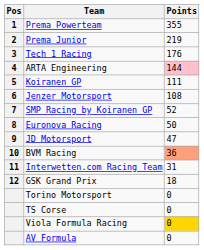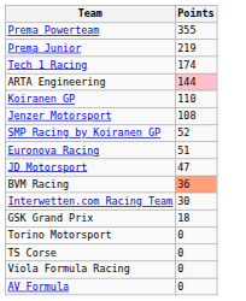- column: Pos | 1 | 2 | 3 | 4 | 5 | 6 | 7 | 8 | 9 | 10 | 11 | 12
Tech 1 Racing | Points: 176 -> 174
Koiranen GP | Points: 111 -> 110
Euronova Racing | Points: 50 -> 51
Interwetten.com Racing Team | Points: 31 -> 30
Viola Formula Racing | Points: gold background -> no background
